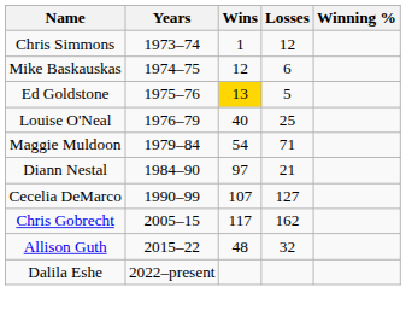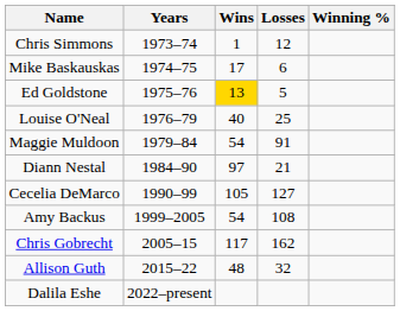Mike Baskauskas | Wins: 12 -> 17
Maggie Muldoon | Losses: 71 -> 91
Cecelia DeMarco | Wins: 107 -> 105
+ row: Amy Backus | 1999–2005 | 54 | 108
